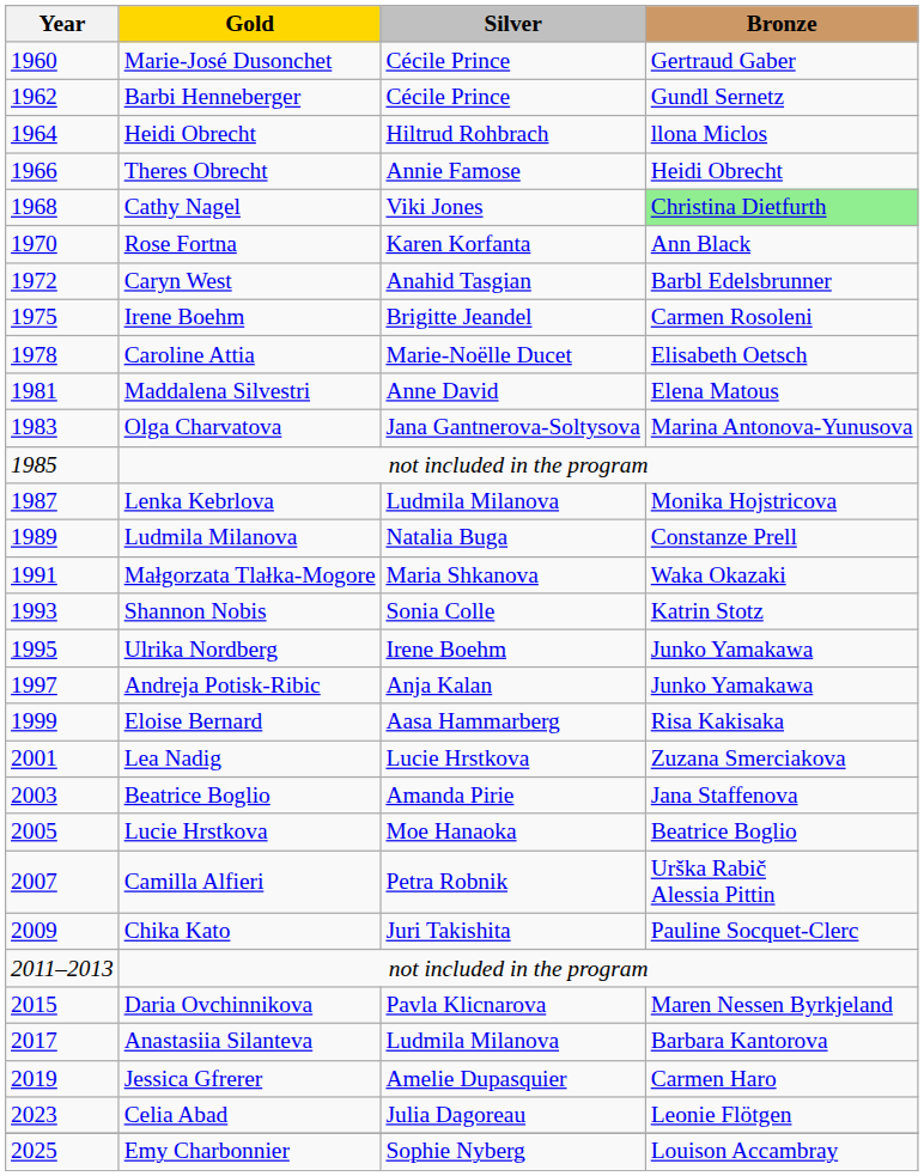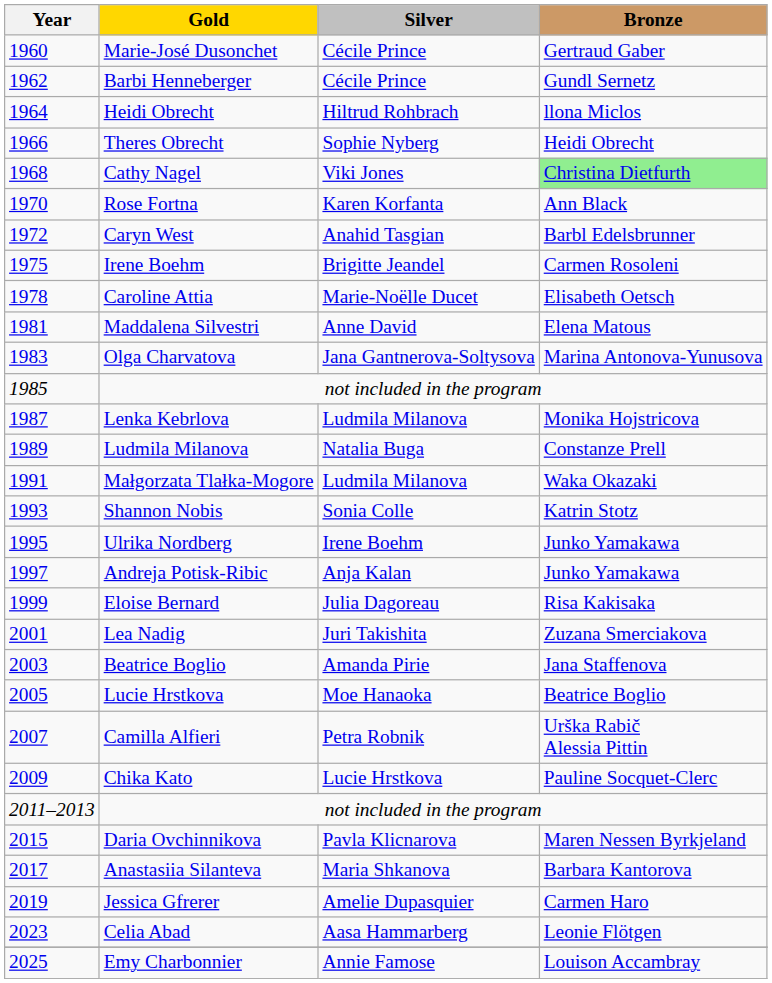Theres Obrecht | Silver: Annie Famose -> Sophie Nyberg
Małgorzata Tlałka-Mogore | Silver: Maria Shkanova -> Ludmila Milanova
Eloise Bernard | Silver: Aasa Hammarberg -> Julia Dagoreau
Lea Nadig | Silver: Lucie Hrstkova -> Juri Takishita
Chika Kato | Silver: Juri Takishita -> Lucie Hrstkova
Anastasiia Silanteva | Silver: Ludmila Milanova -> Maria Shkanova
Celia Abad | Silver: Julia Dagoreau -> Aasa Hammarberg
Emy Charbonnier | Silver: Sophie Nyberg -> Annie Famose
